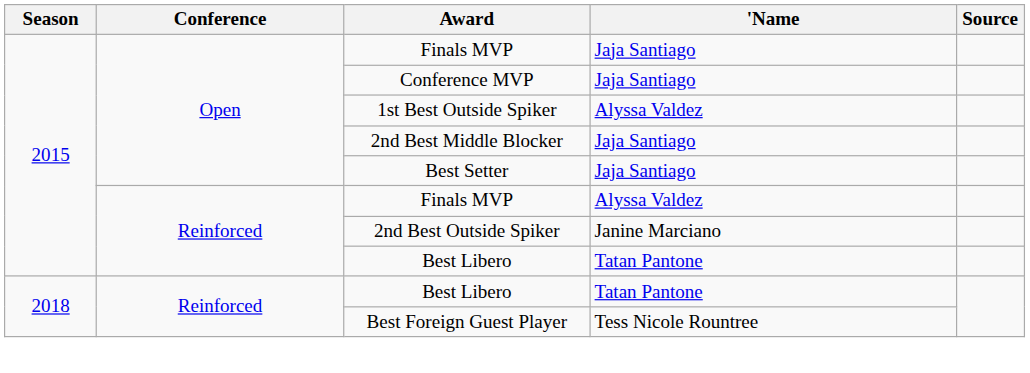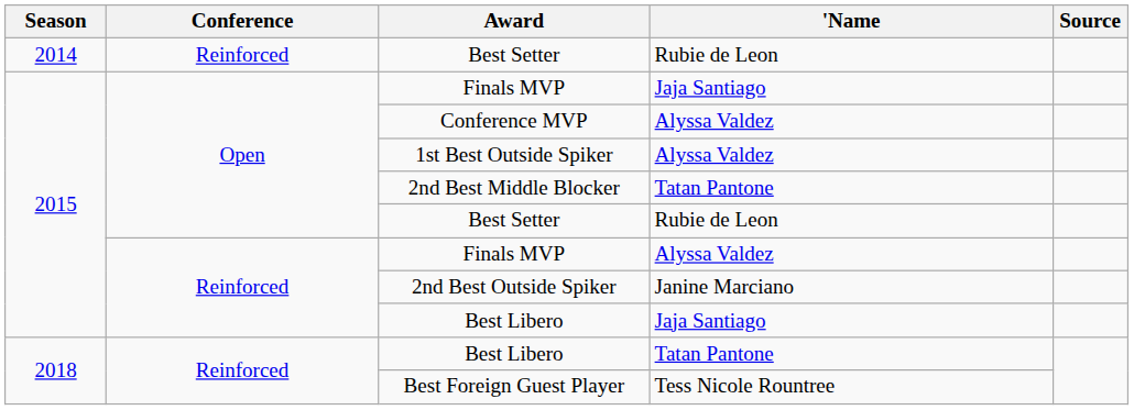+ row: 2014 | Reinforced | Best Setter | Rubie de Leon
Conference MVP | 'Name: Jaja Santiago -> Alyssa Valdez
2nd Best Middle Blocker | 'Name: Jaja Santiago -> Tatan Pantone
2015 / Best Setter | 'Name: Jaja Santiago -> Rubie de Leon
2015 / Best Libero | 'Name: Tatan Pantone -> Jaja Santiago
